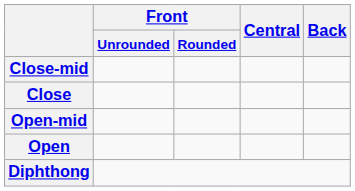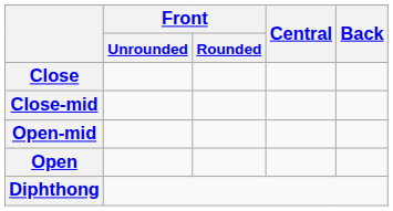rows swapped: Close <-> Close-mid
